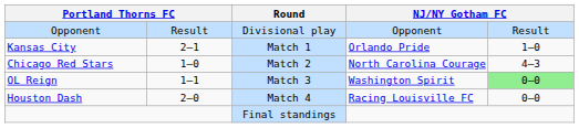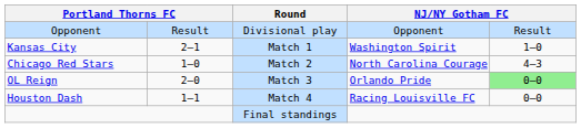Kansas City | column 4: Orlando Pride -> Washington Spirit
OL Reign | column 2: 1–1 -> 2–0
OL Reign | column 4: Washington Spirit -> Orlando Pride
Houston Dash | column 2: 2–0 -> 1–1
